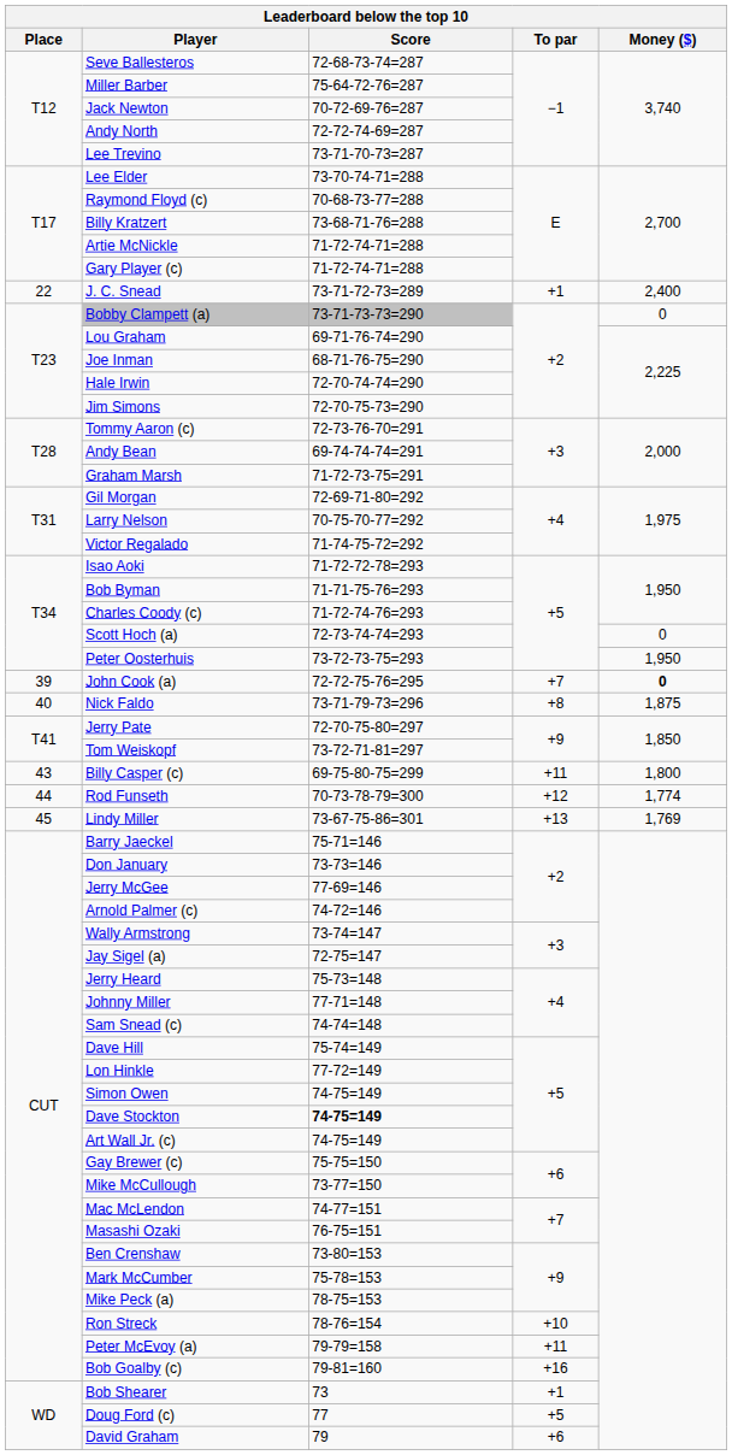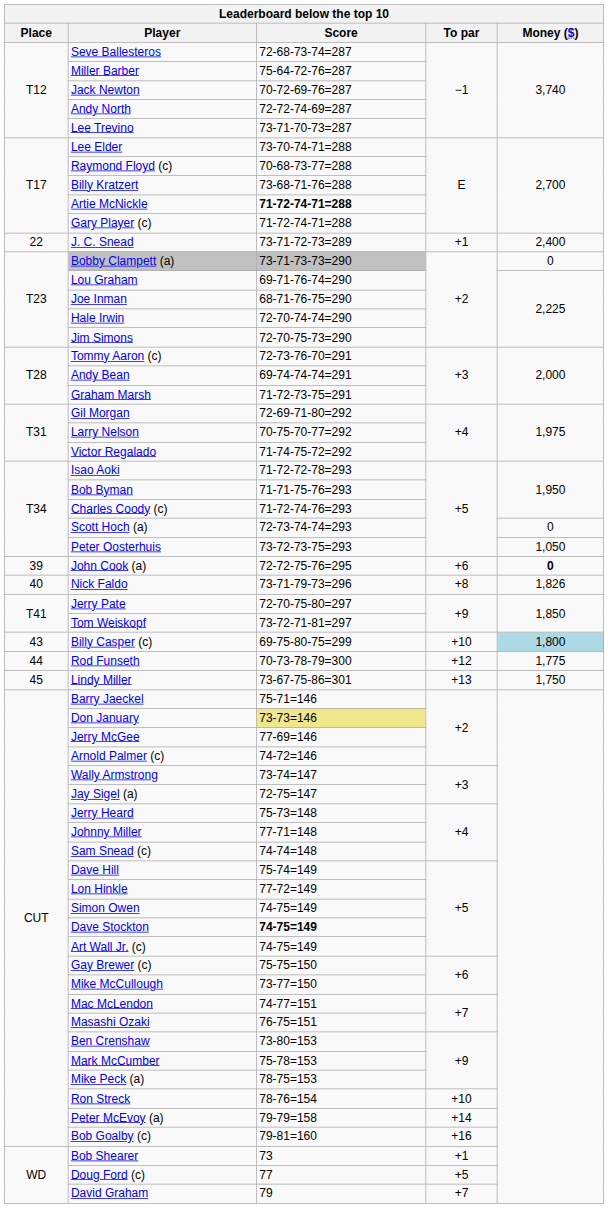Artie McNickle | Score: normal -> bold
Peter Oosterhuis | Money ($): 1,950 -> 1,050
John Cook (a) | To par: +7 -> +6
Nick Faldo | Money ($): 1,875 -> 1,826
Billy Casper (c) | To par: +11 -> +10
Billy Casper (c) | Money ($): no background -> lightblue background
Rod Funseth | Money ($): 1,774 -> 1,775
Lindy Miller | Money ($): 1,769 -> 1,750
Don January | Score: no background -> khaki background
Peter McEvoy (a) | To par: +11 -> +14
David Graham | To par: +6 -> +7
